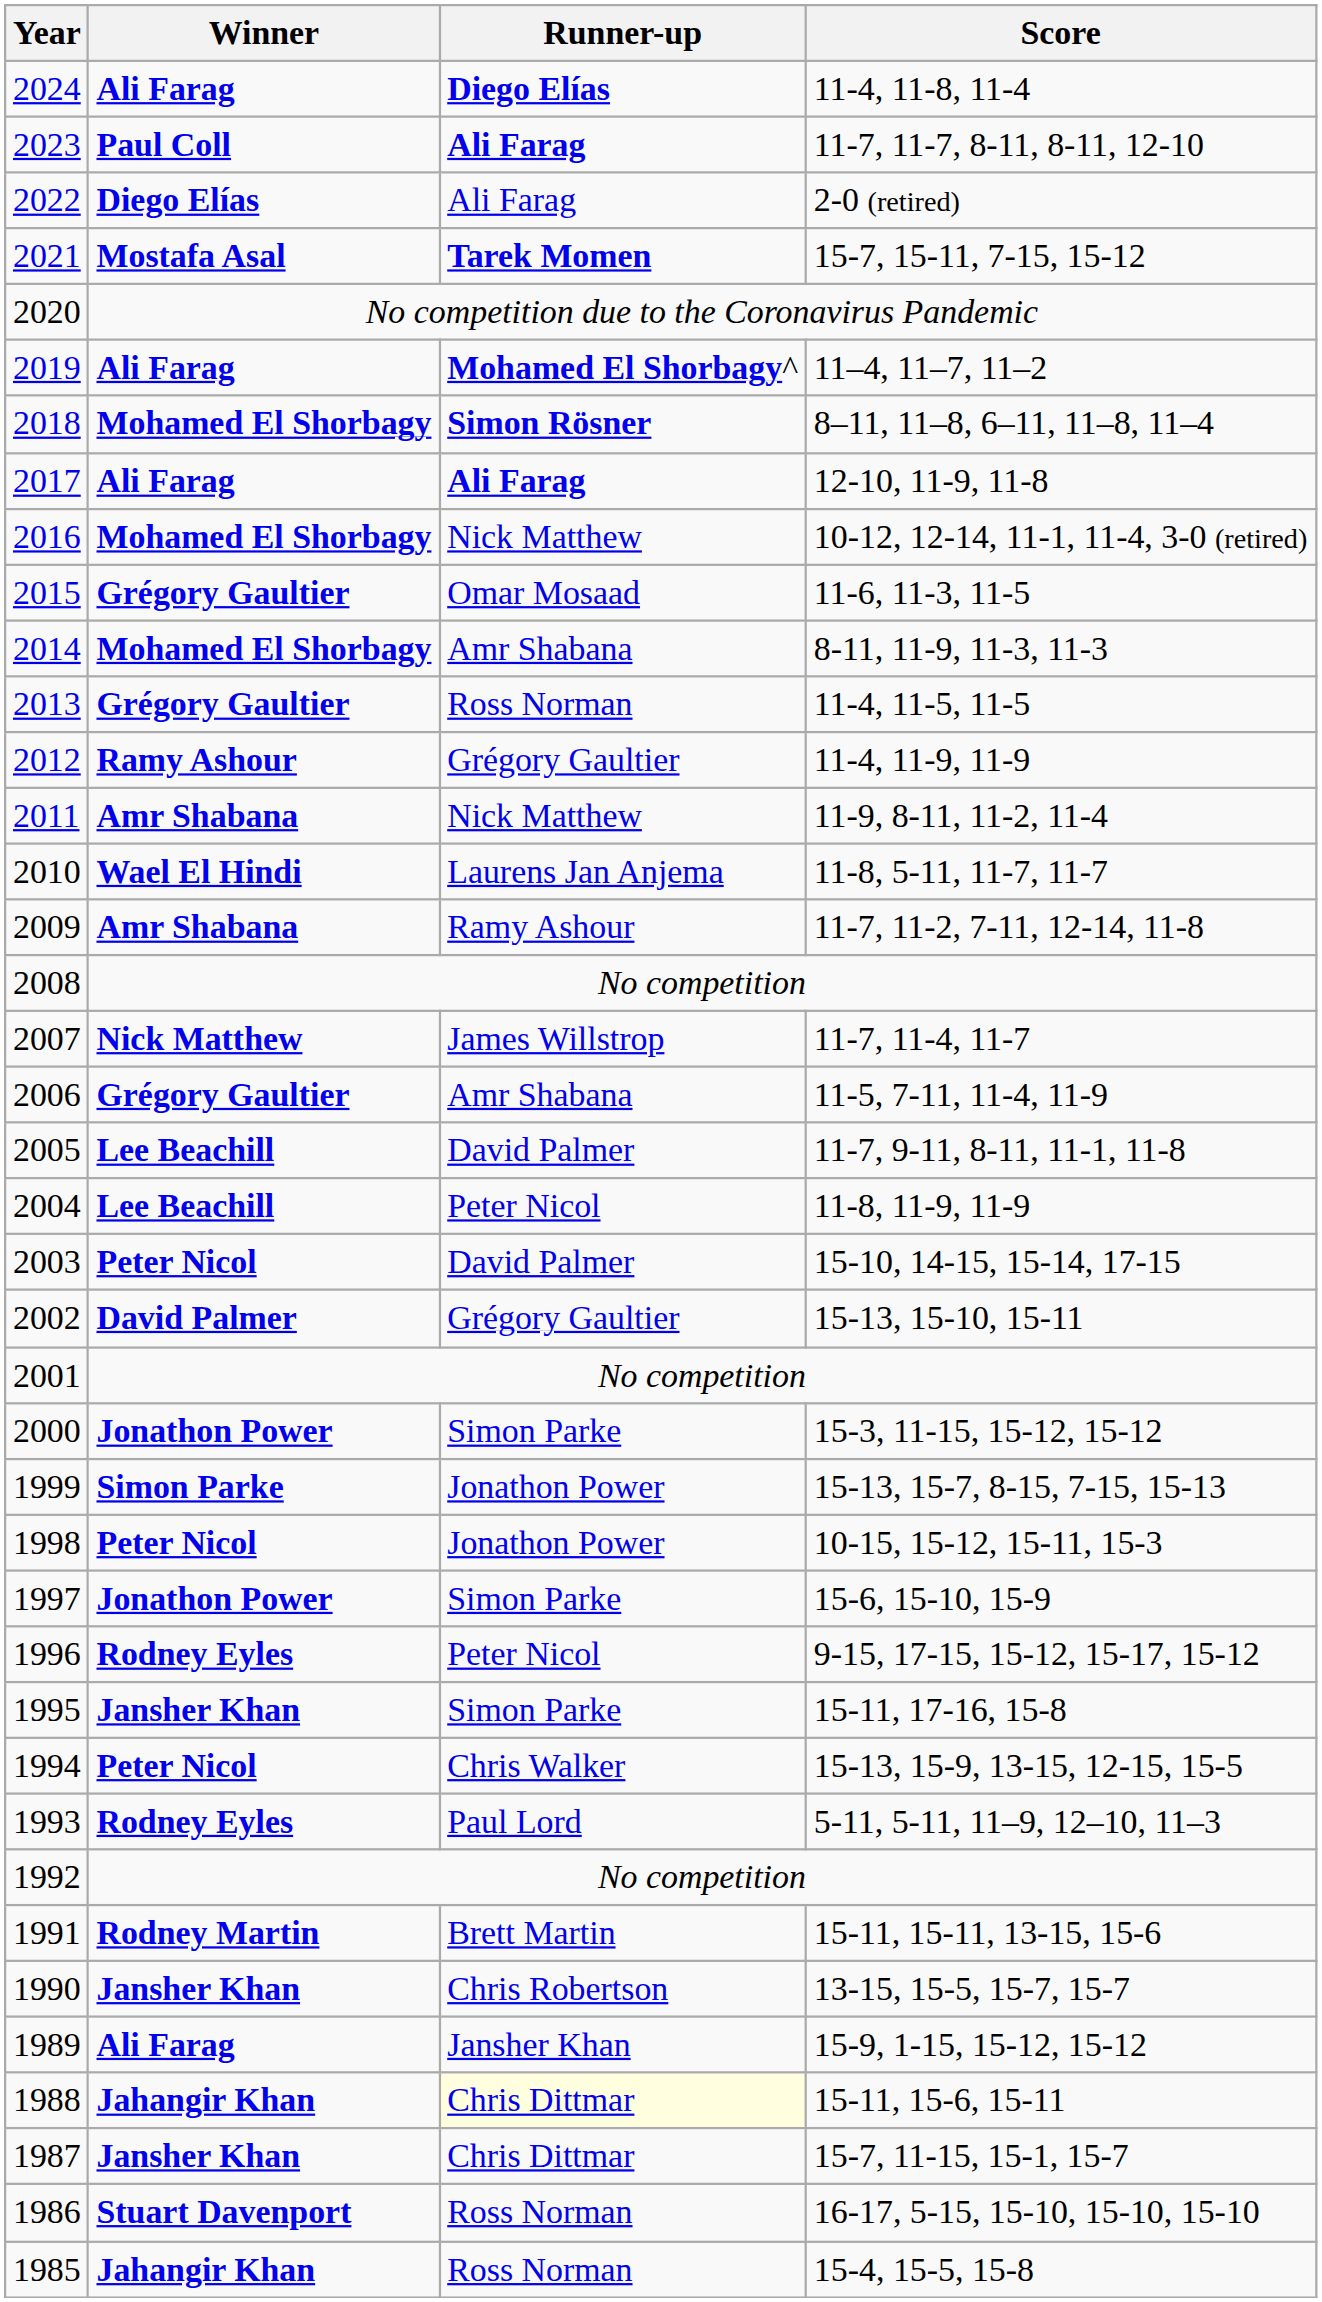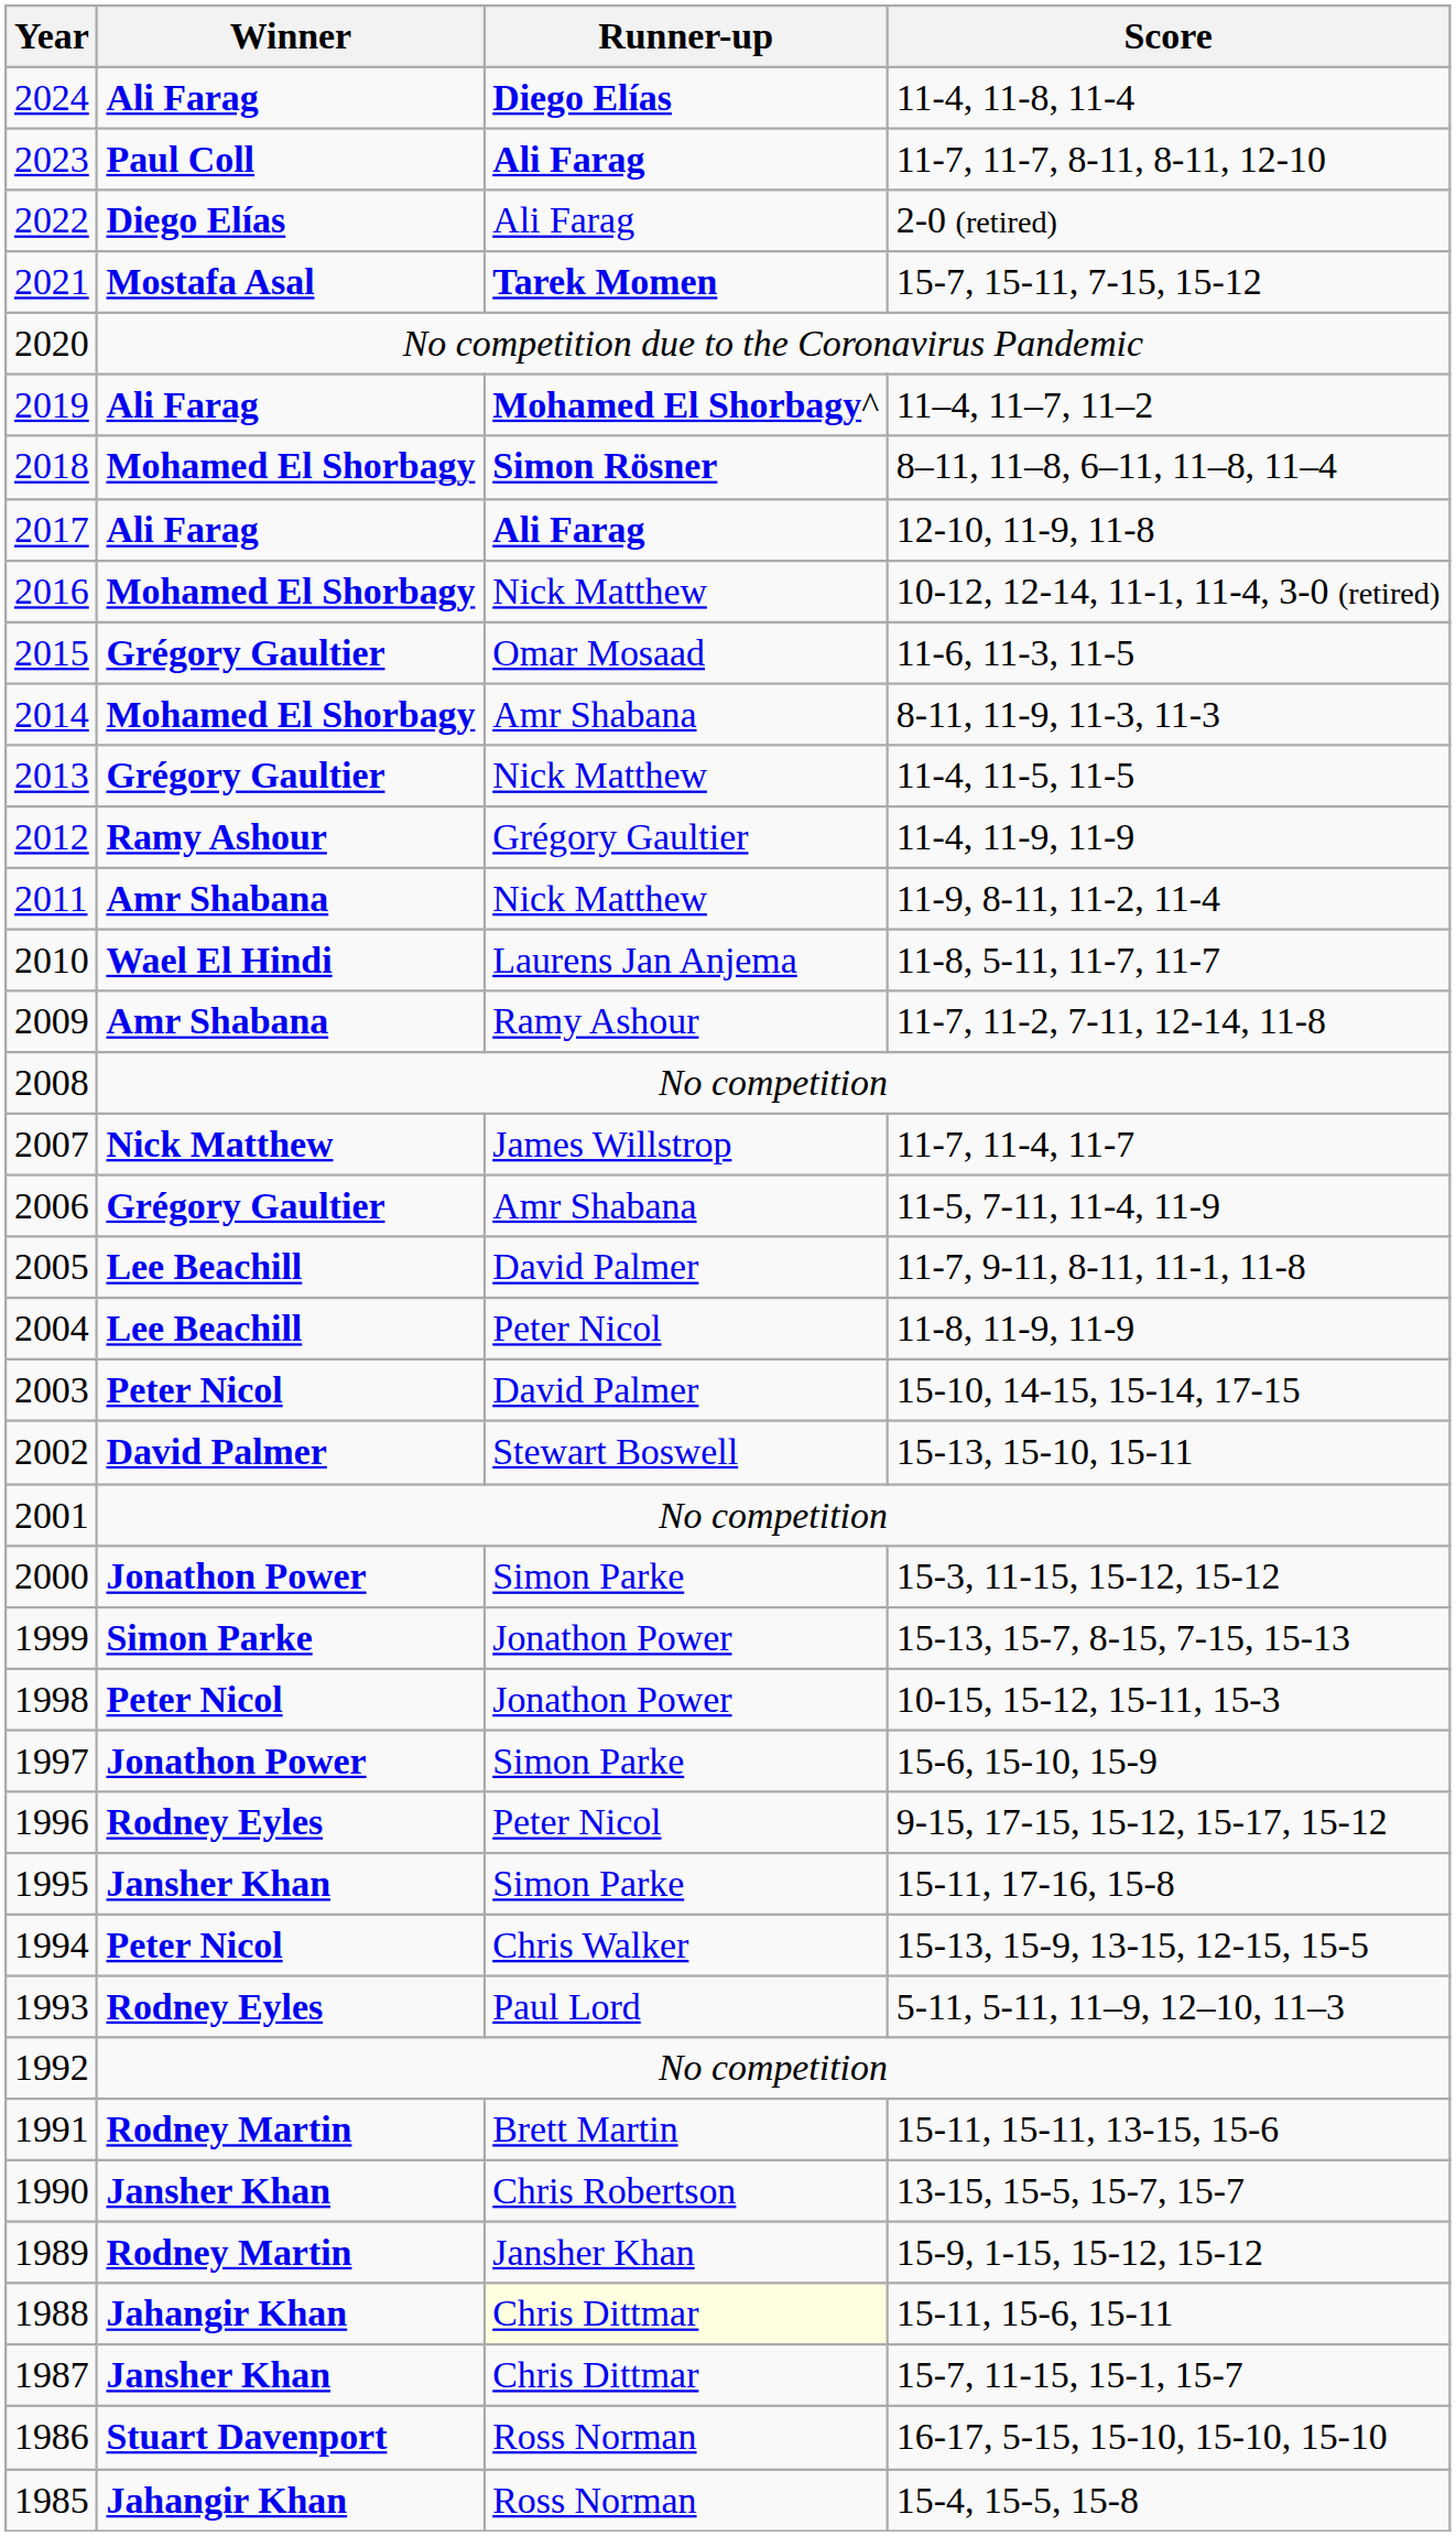2013 | Runner-up: Ross Norman -> Nick Matthew
2002 | Runner-up: Grégory Gaultier -> Stewart Boswell
1989 | Winner: Ali Farag -> Rodney Martin
